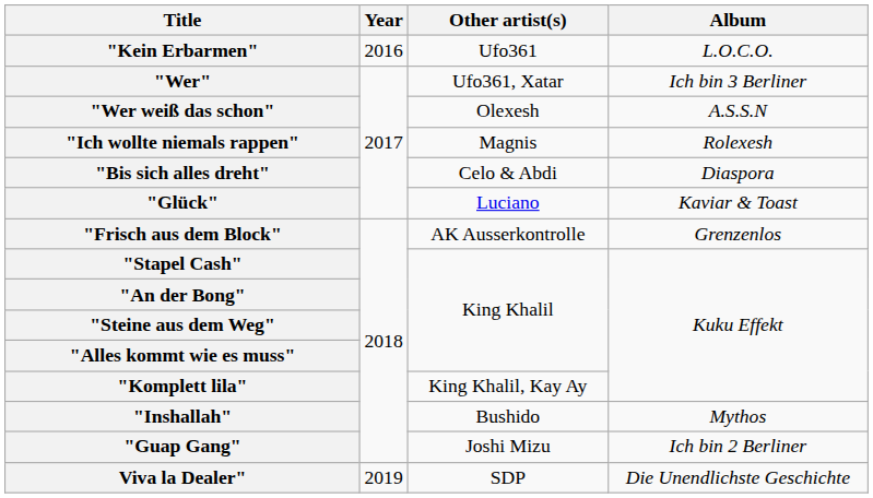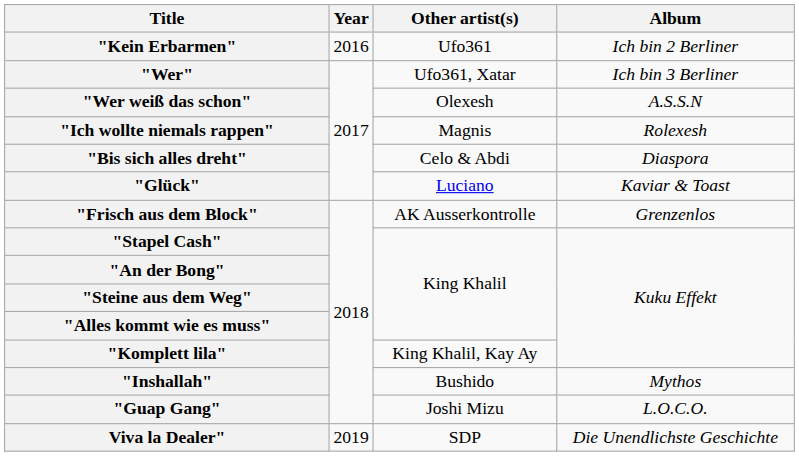"Kein Erbarmen" | Album: L.O.C.O. -> Ich bin 2 Berliner
"Guap Gang" | Album: Ich bin 2 Berliner -> L.O.C.O.
